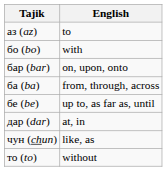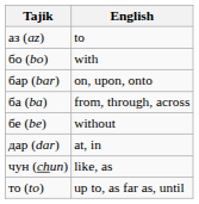бе (be) | English: up to, as far as, until -> without
то (to) | English: without -> up to, as far as, until
